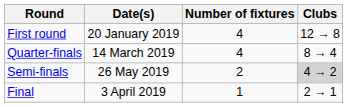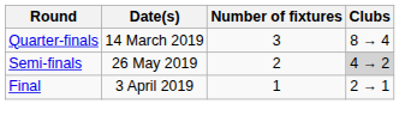- row: First round | 20 January 2019 | 4 | 12 → 8
Quarter-finals | Number of fixtures: 4 -> 3
